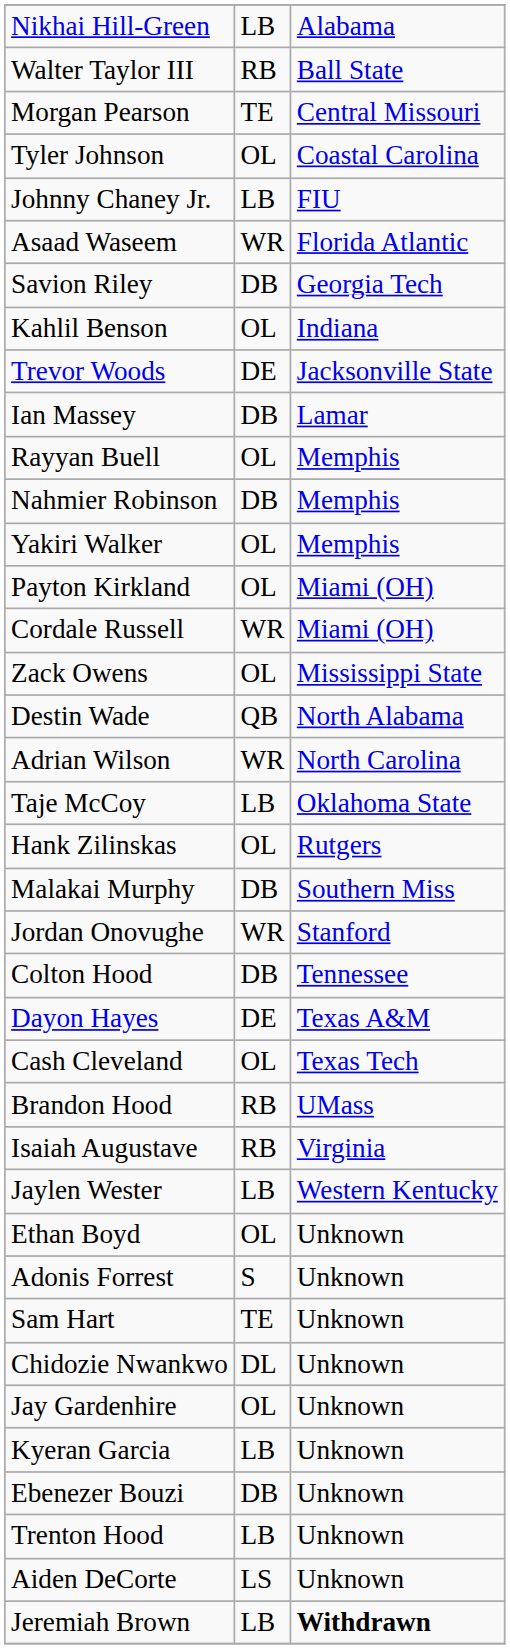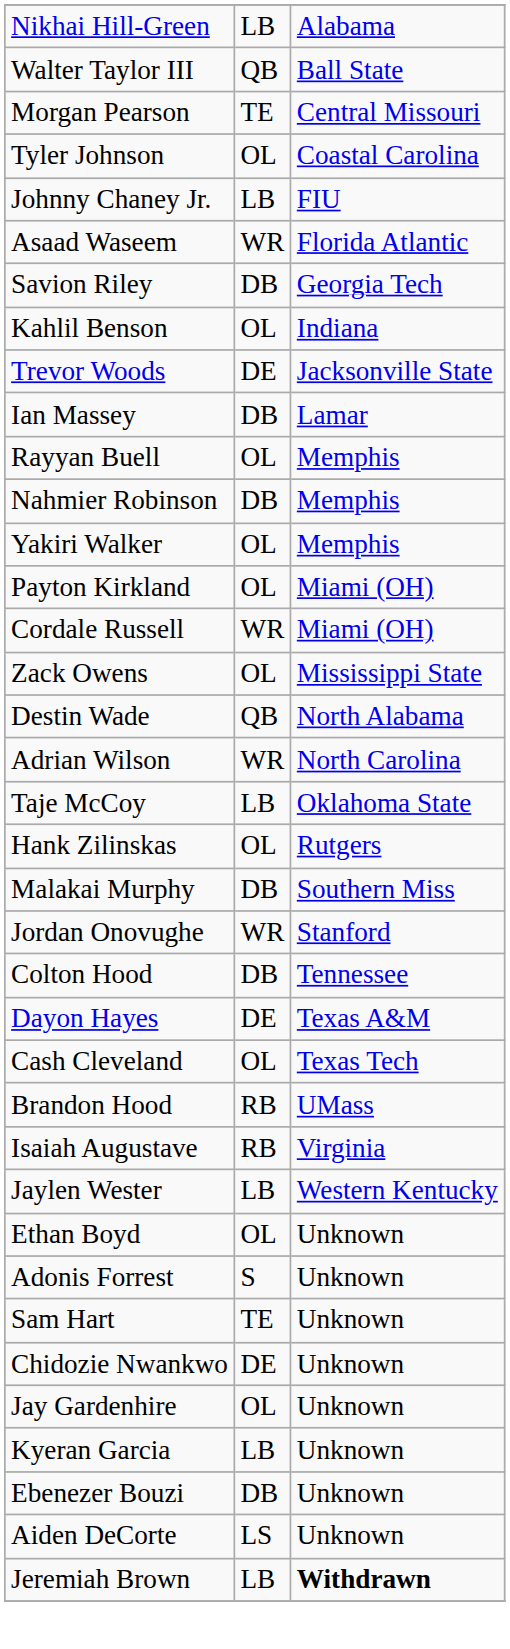Walter Taylor III | column 2: RB -> QB
Chidozie Nwankwo | column 2: DL -> DE
- row: Trenton Hood | LB | Unknown
